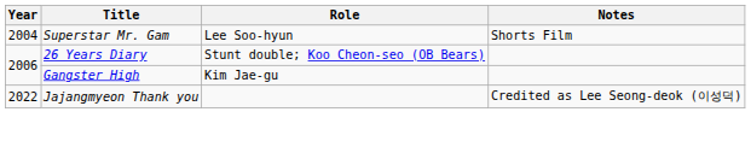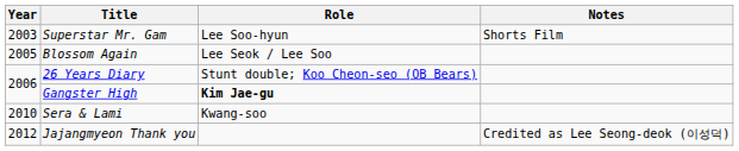Superstar Mr. Gam | Year: 2004 -> 2003
+ row: 2005 | Blossom Again | Lee Seok / Lee Soo
Gangster High | Role: normal -> bold
+ row: 2010 | Sera & Lami | Kwang-soo
Jajangmyeon Thank you | Year: 2022 -> 2012
